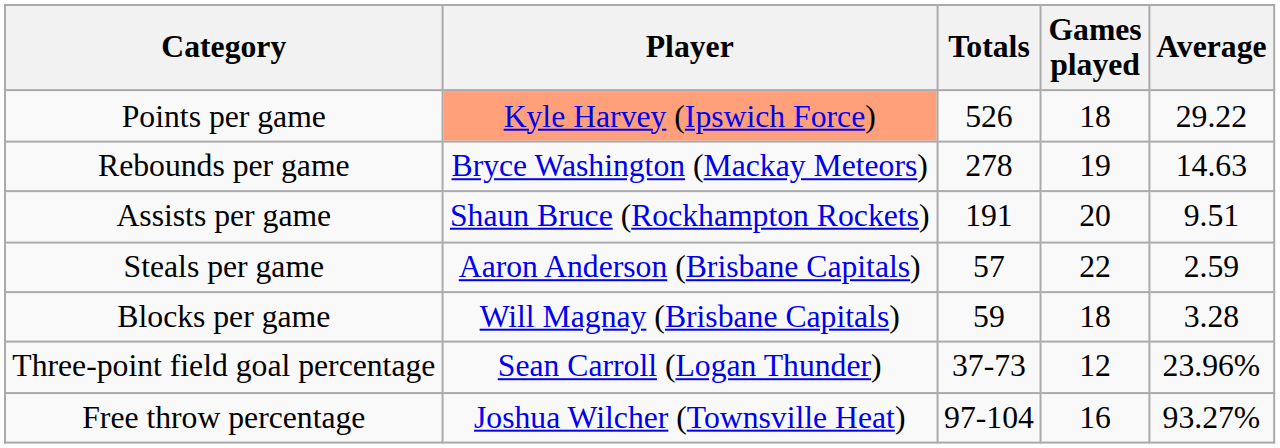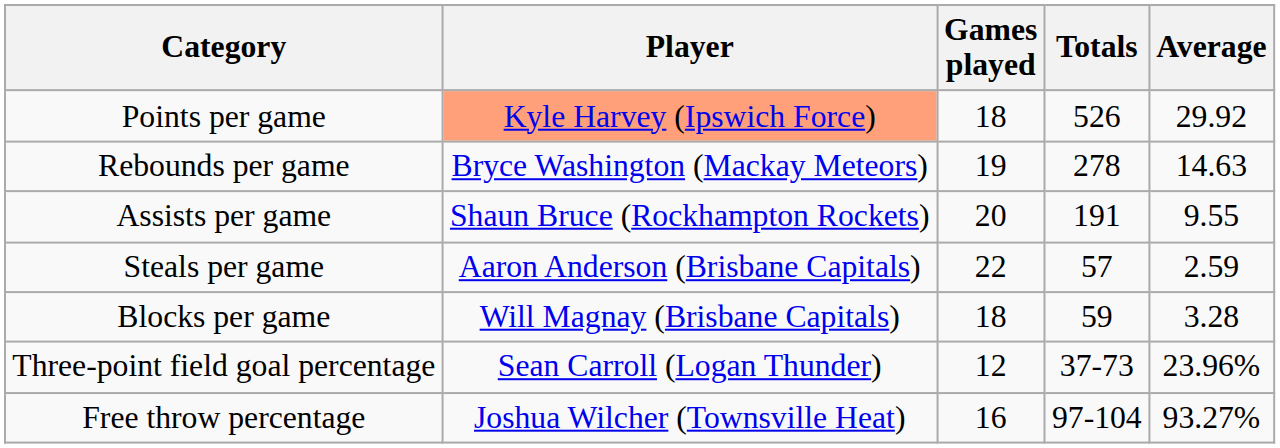columns swapped: Games played <-> Totals
Points per game | Average: 29.22 -> 29.92
Assists per game | Average: 9.51 -> 9.55
